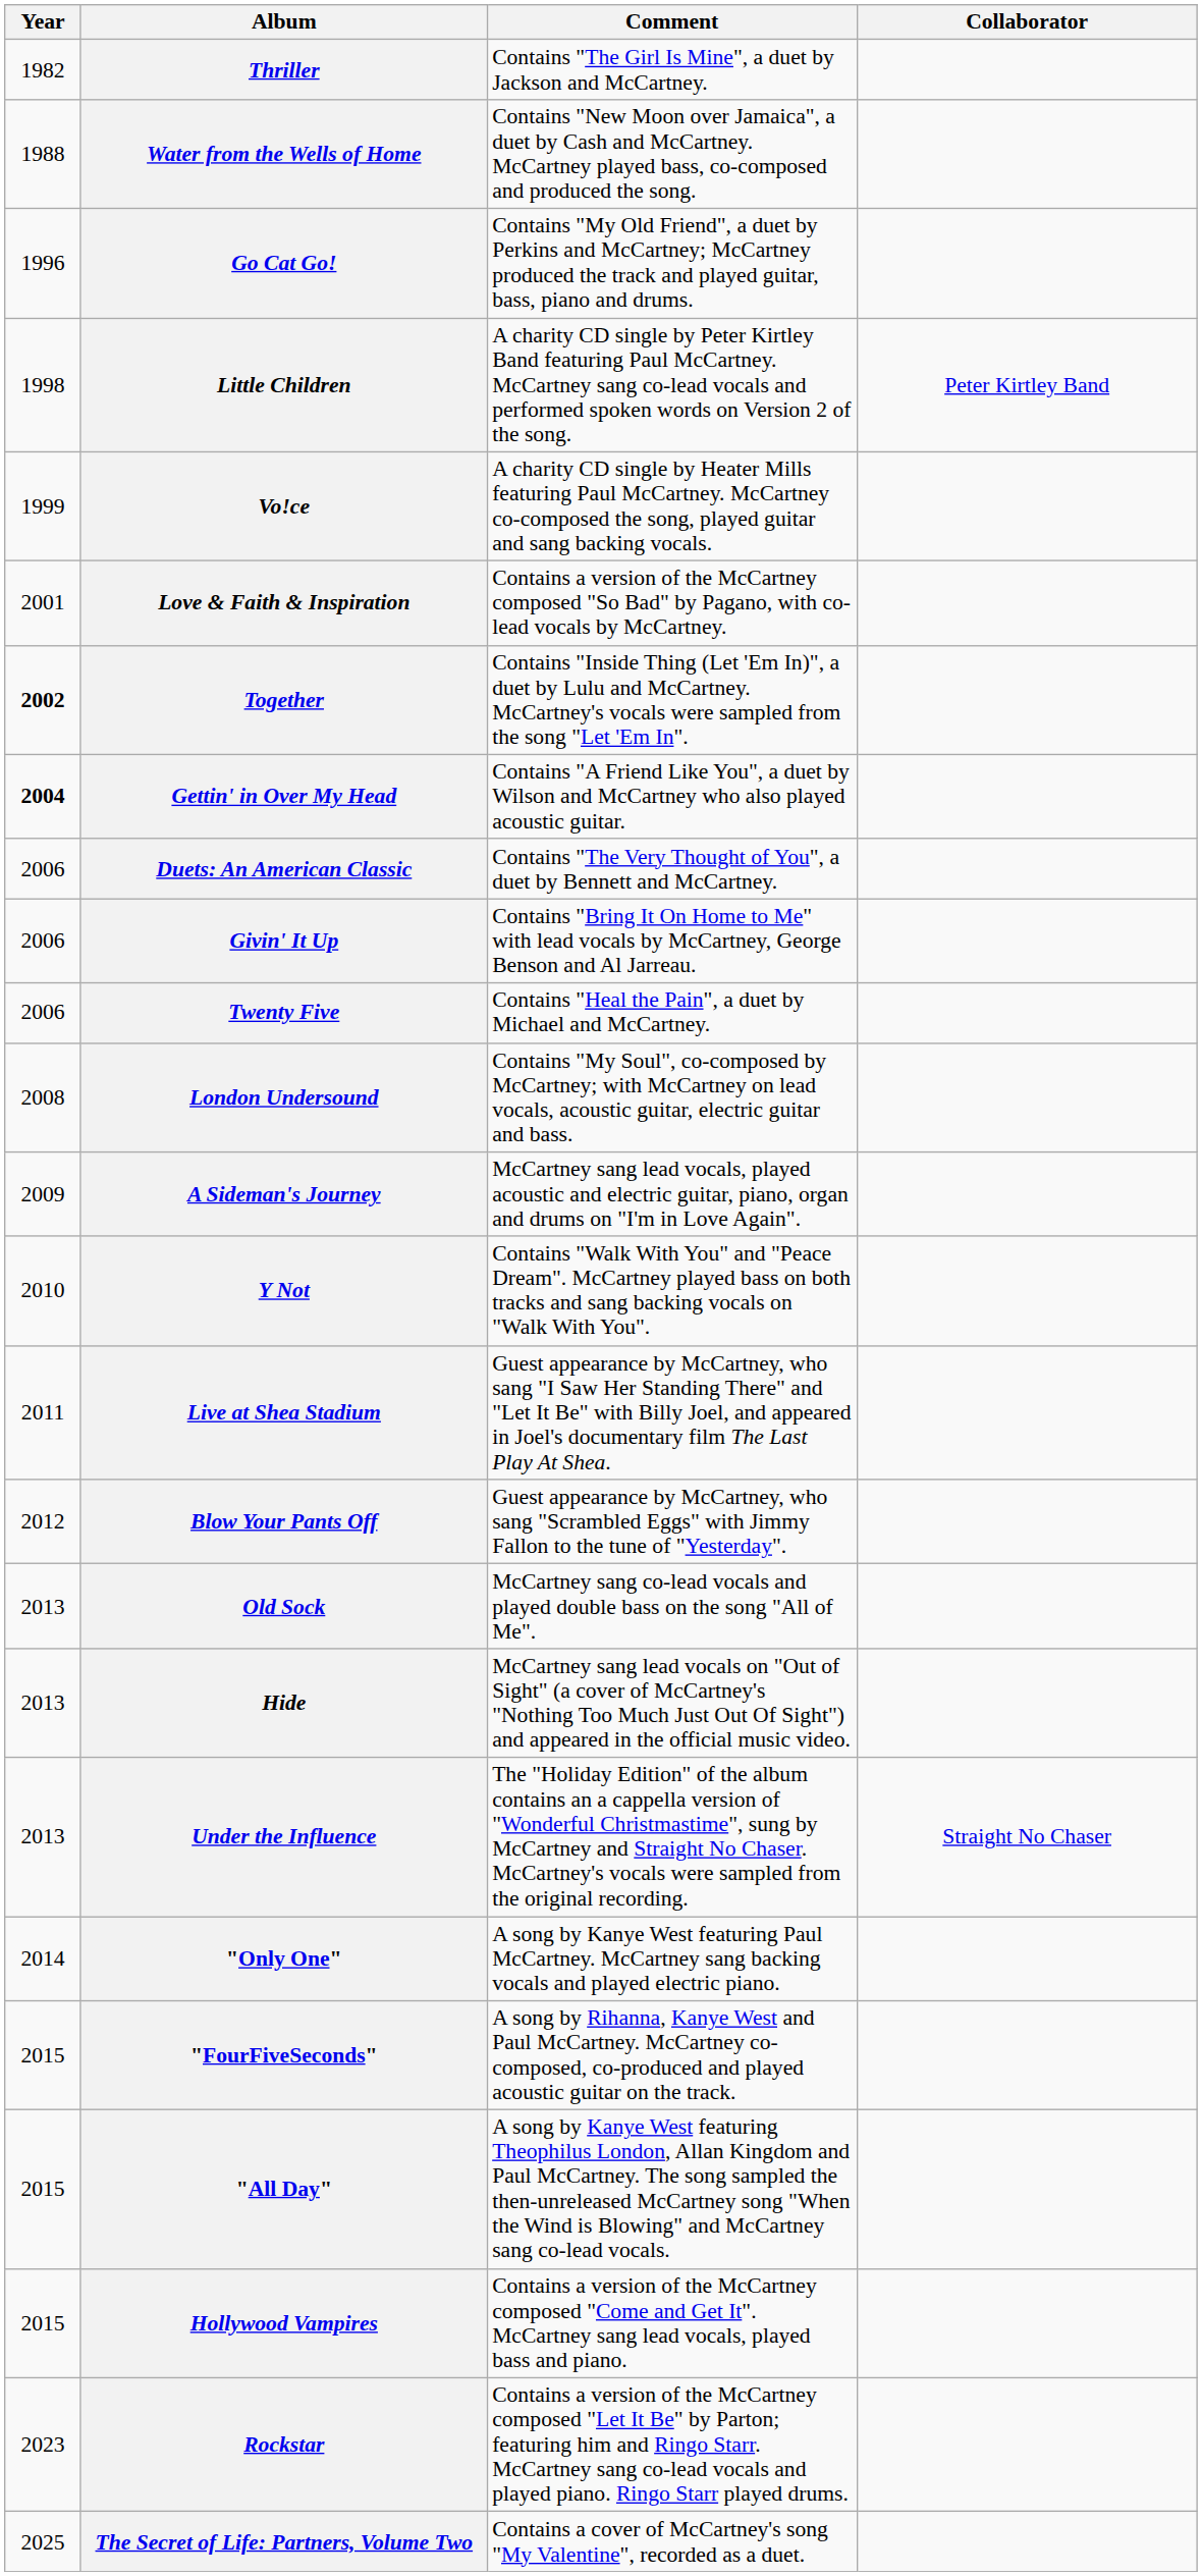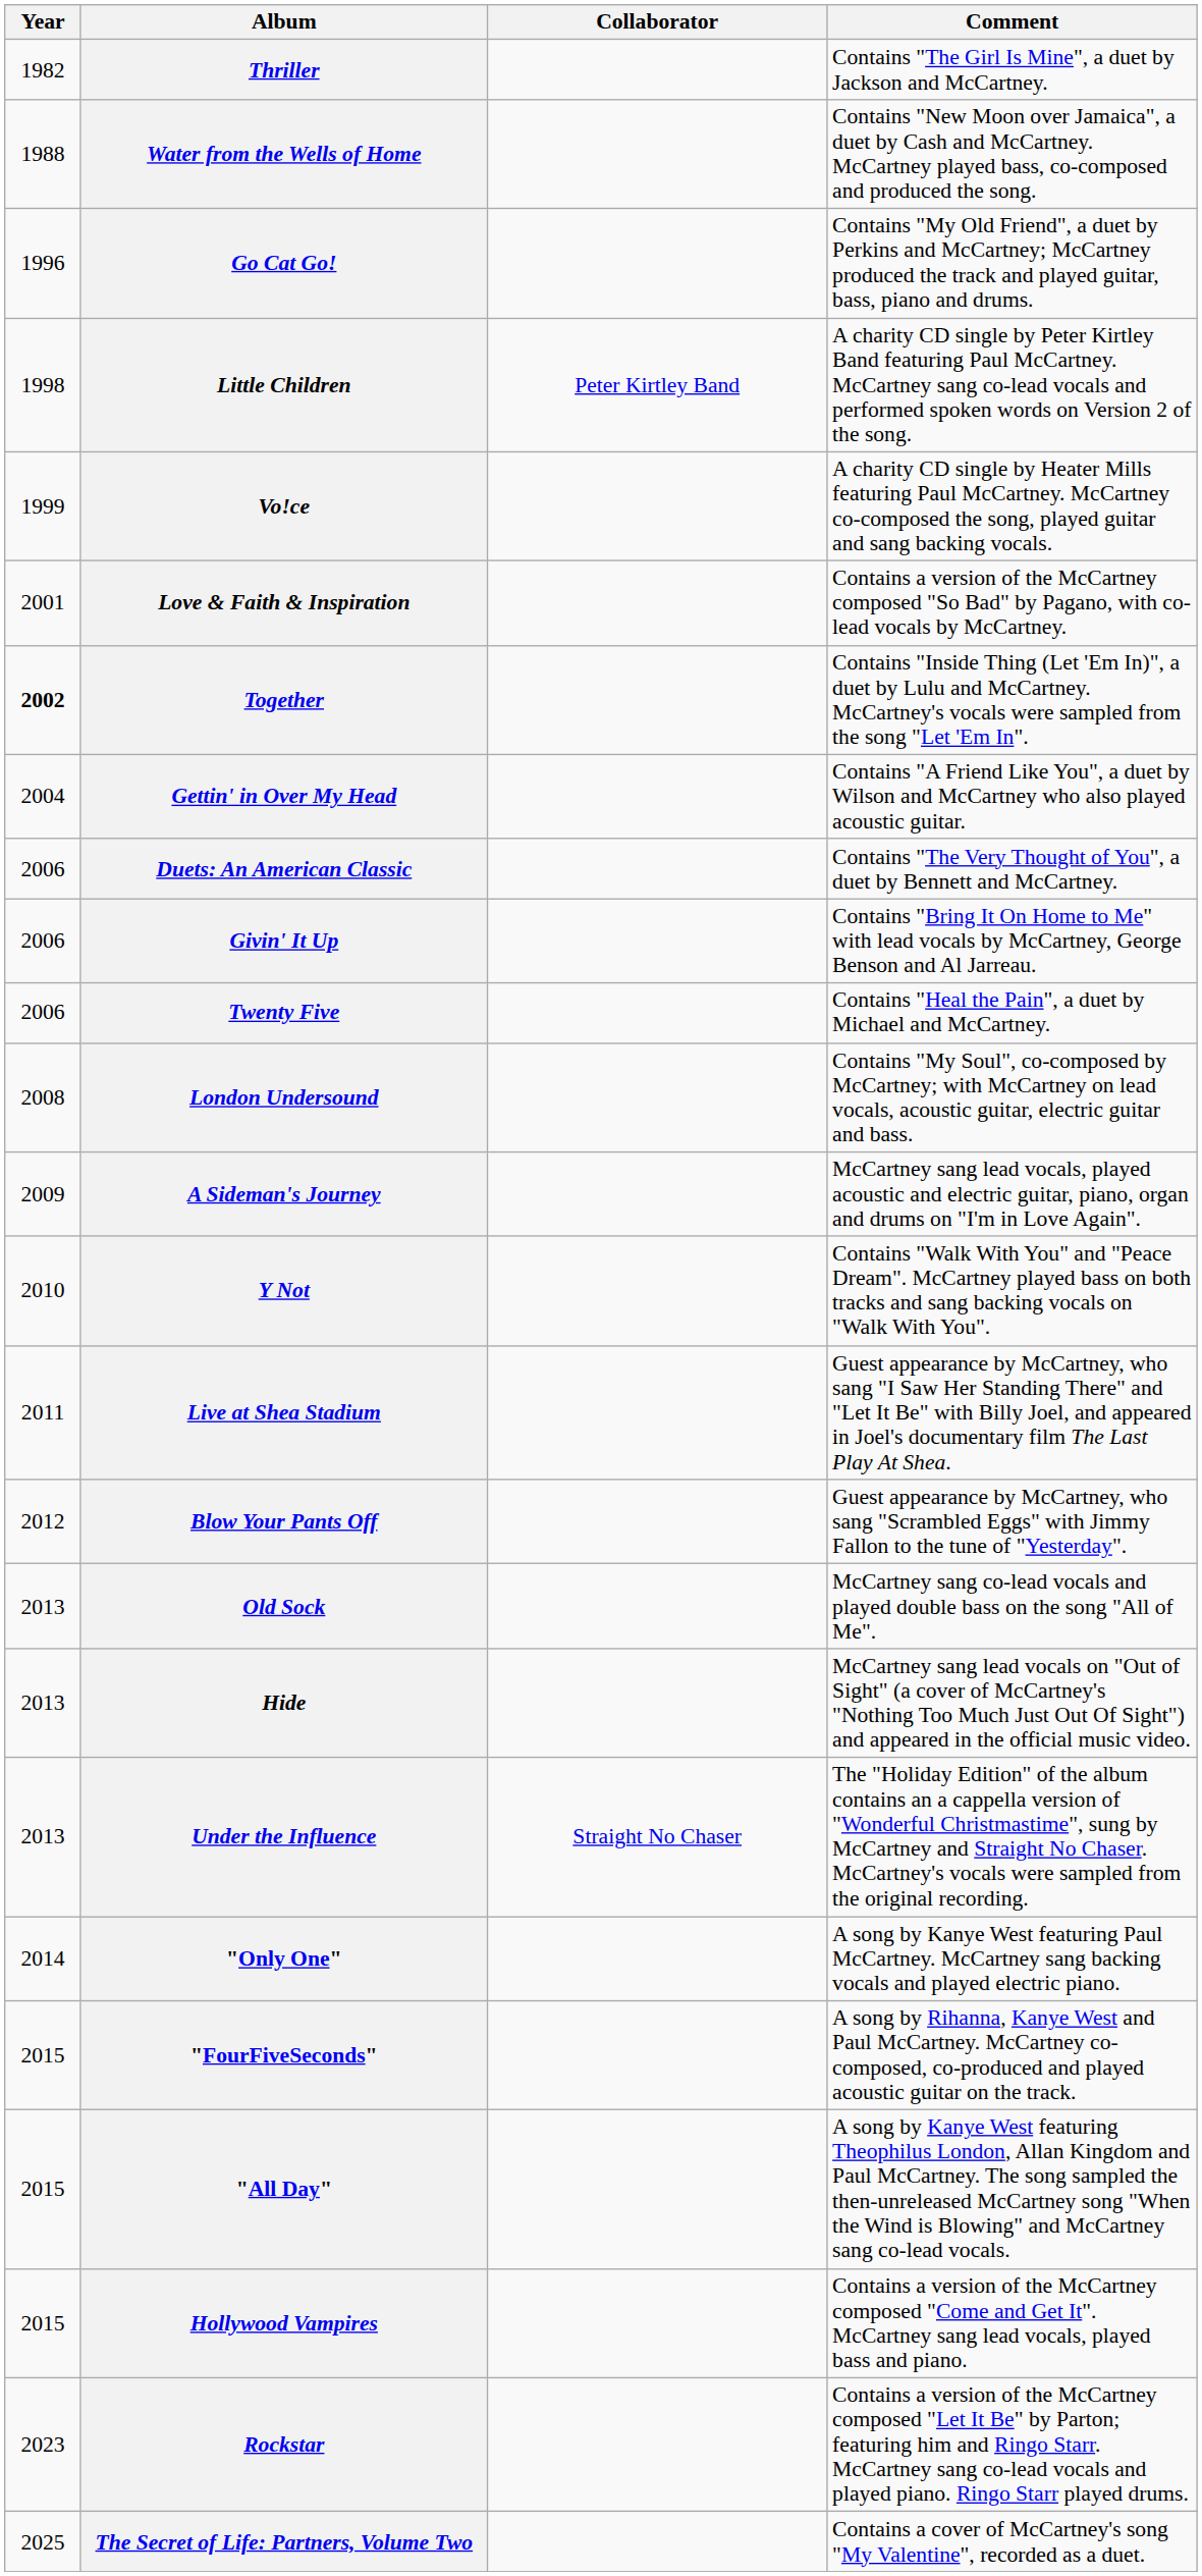columns swapped: Collaborator <-> Comment
Gettin' in Over My Head | Year: bold -> normal
